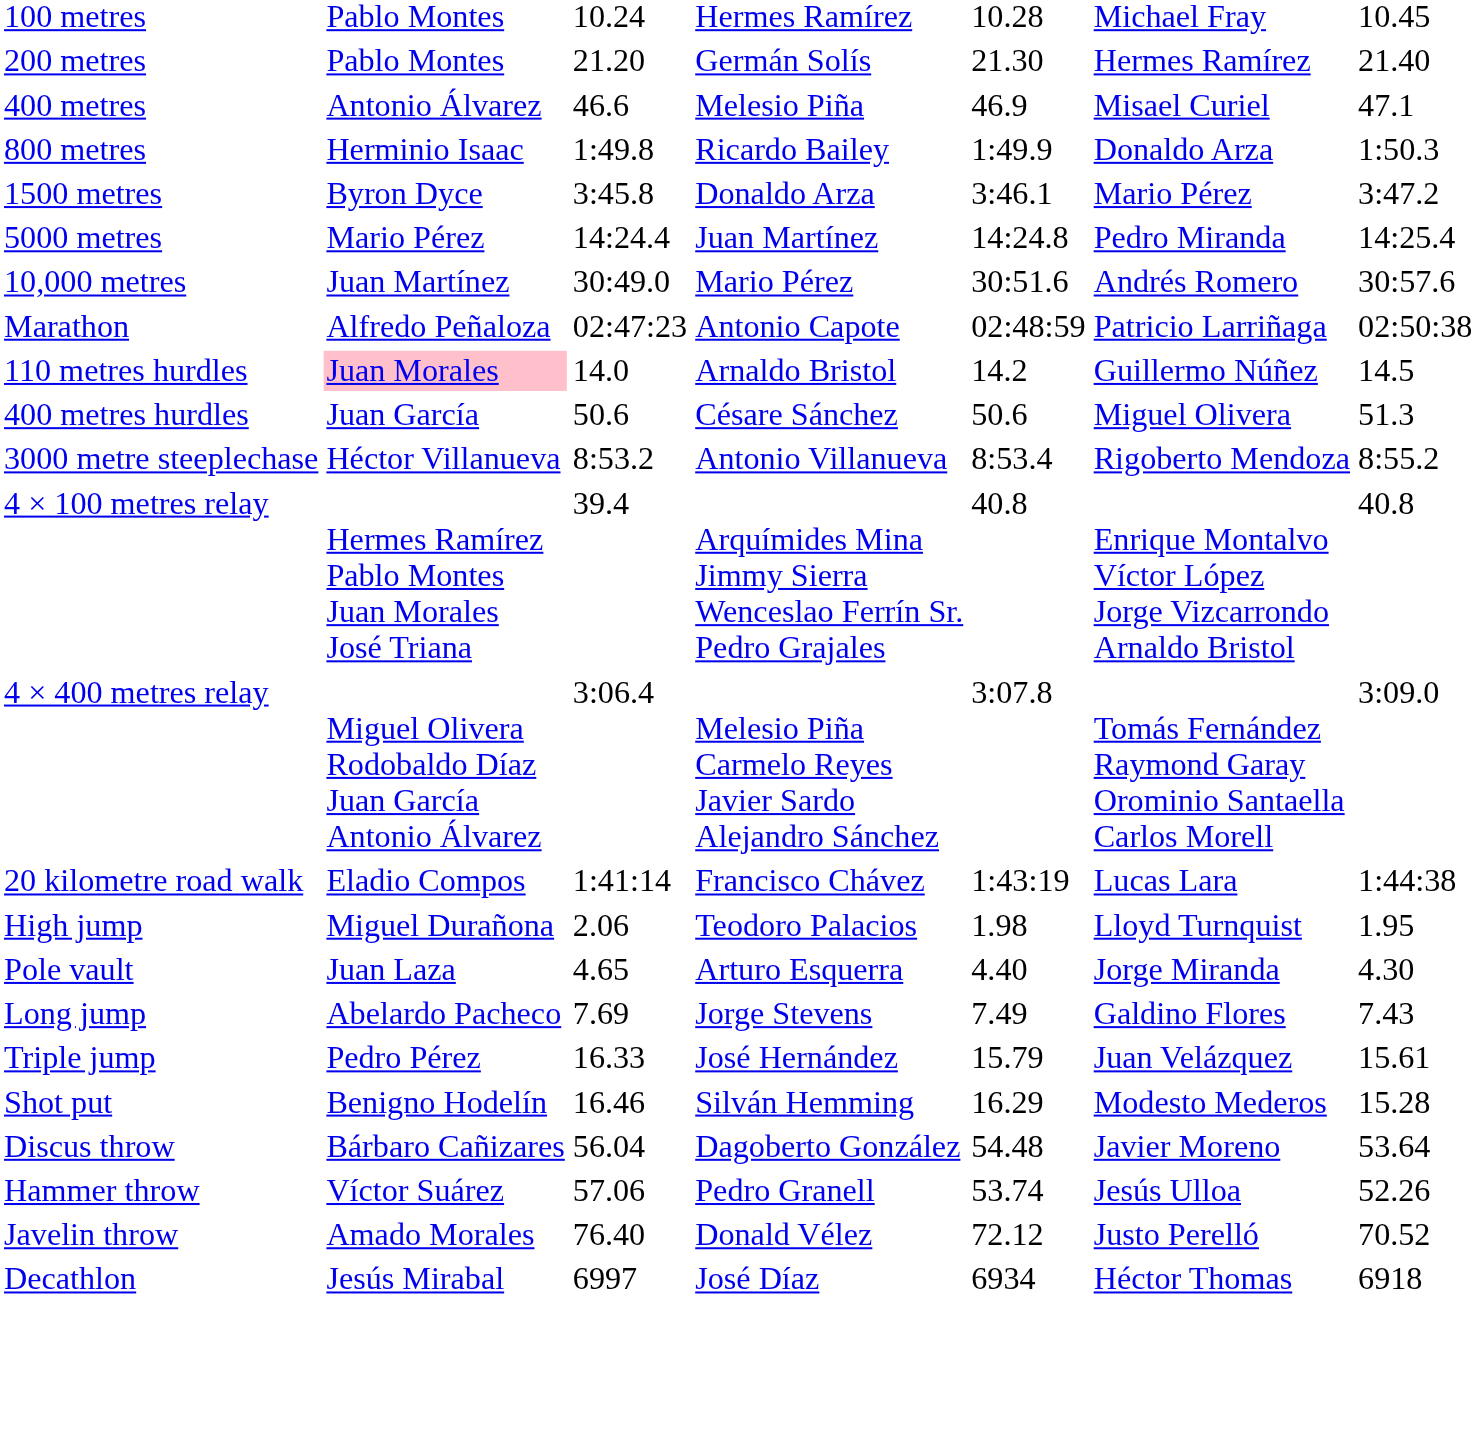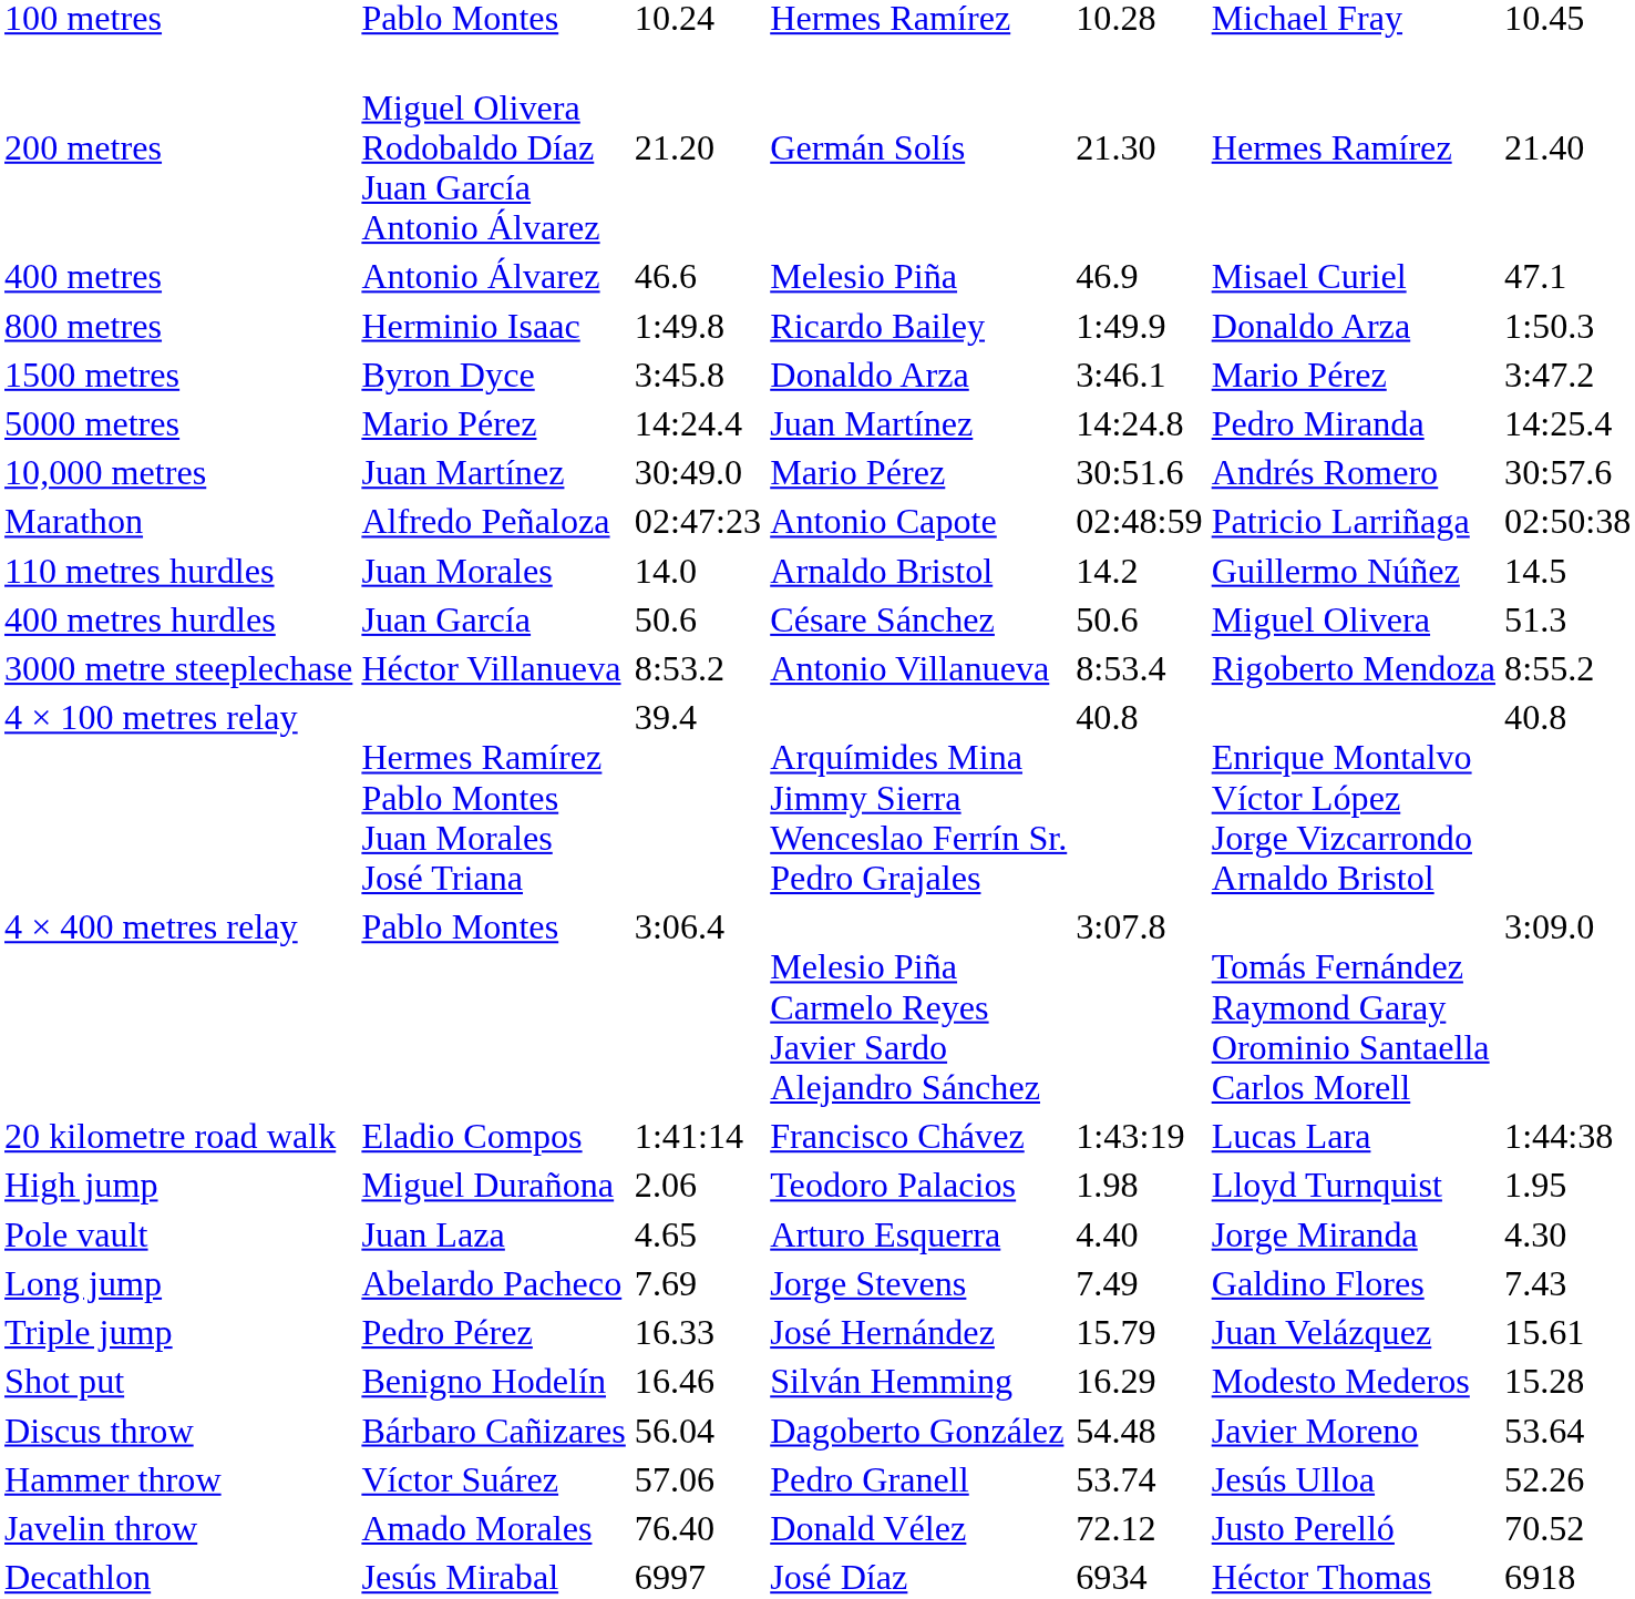200 metres | column 2: Pablo Montes -> Miguel Olivera Rodobaldo Díaz Juan García Antonio Álvarez
110 metres hurdles | column 2: pink background -> no background
4 × 400 metres relay | column 2: Miguel Olivera Rodobaldo Díaz Juan García Antonio Álvarez -> Pablo Montes
